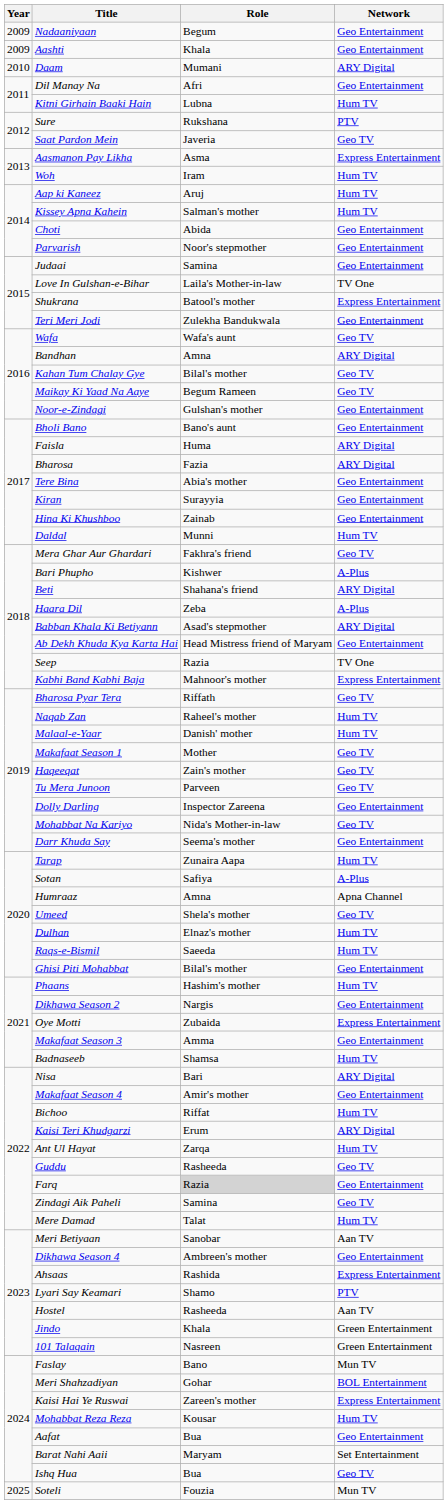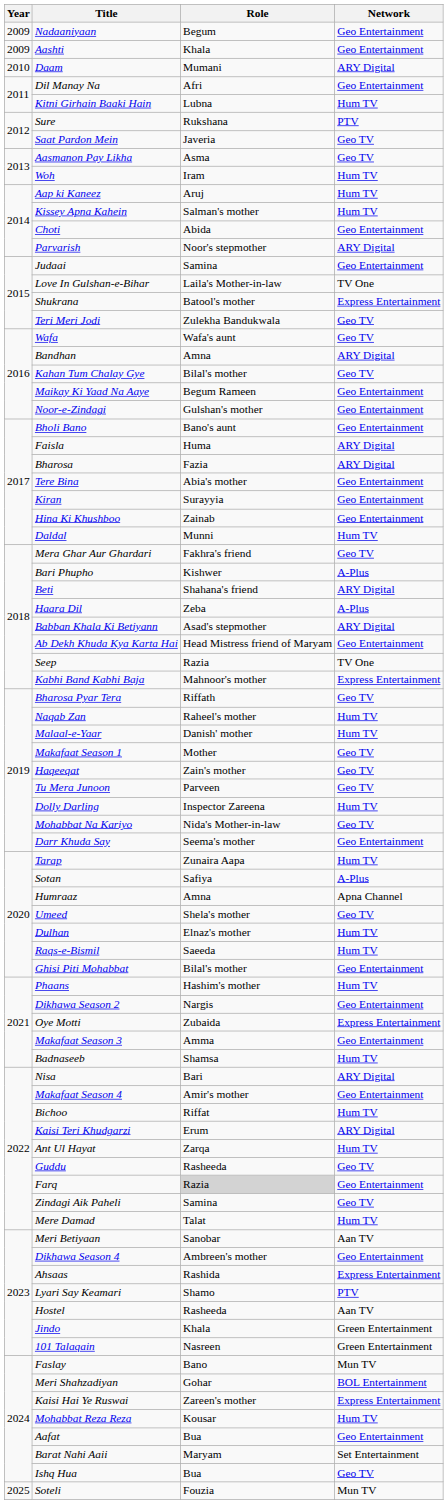Aasmanon Pay Likha | Network: Express Entertainment -> Geo TV
Parvarish | Network: Geo Entertainment -> ARY Digital
Teri Meri Jodi | Network: Geo Entertainment -> Geo TV
Maikay Ki Yaad Na Aaye | Network: Geo TV -> Geo Entertainment
Dolly Darling | Network: Geo Entertainment -> Hum TV
